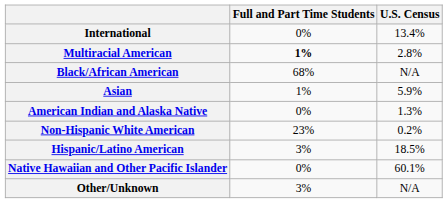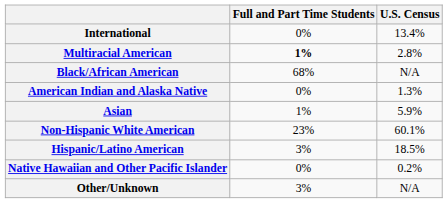rows swapped: American Indian and Alaska Native <-> Asian
Non-Hispanic White American | U.S. Census: 0.2% -> 60.1%
Native Hawaiian and Other Pacific Islander | U.S. Census: 60.1% -> 0.2%
